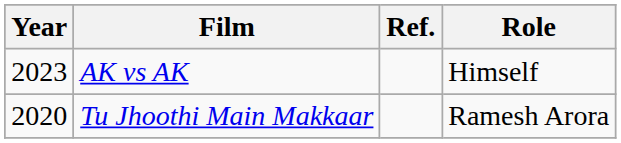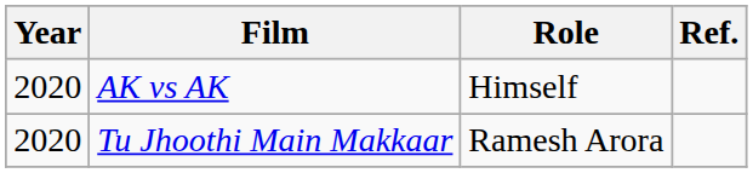columns swapped: Role <-> Ref.
AK vs AK | Year: 2023 -> 2020
